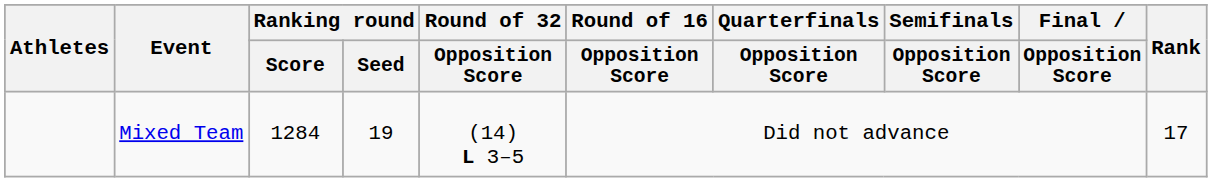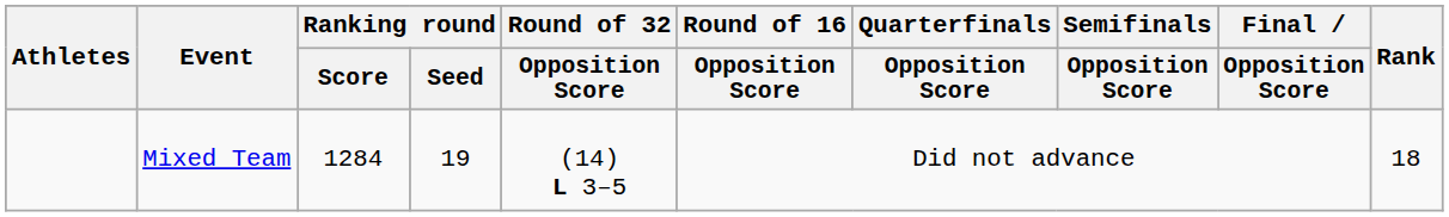Mixed Team | Rank: 17 -> 18
